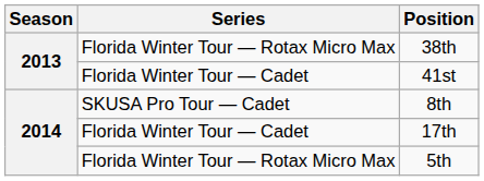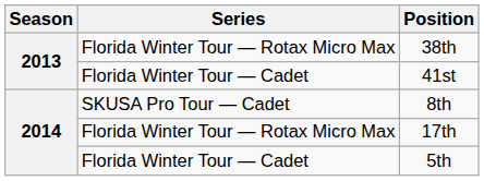17th | Series: Florida Winter Tour — Cadet -> Florida Winter Tour — Rotax Micro Max
5th | Series: Florida Winter Tour — Rotax Micro Max -> Florida Winter Tour — Cadet
